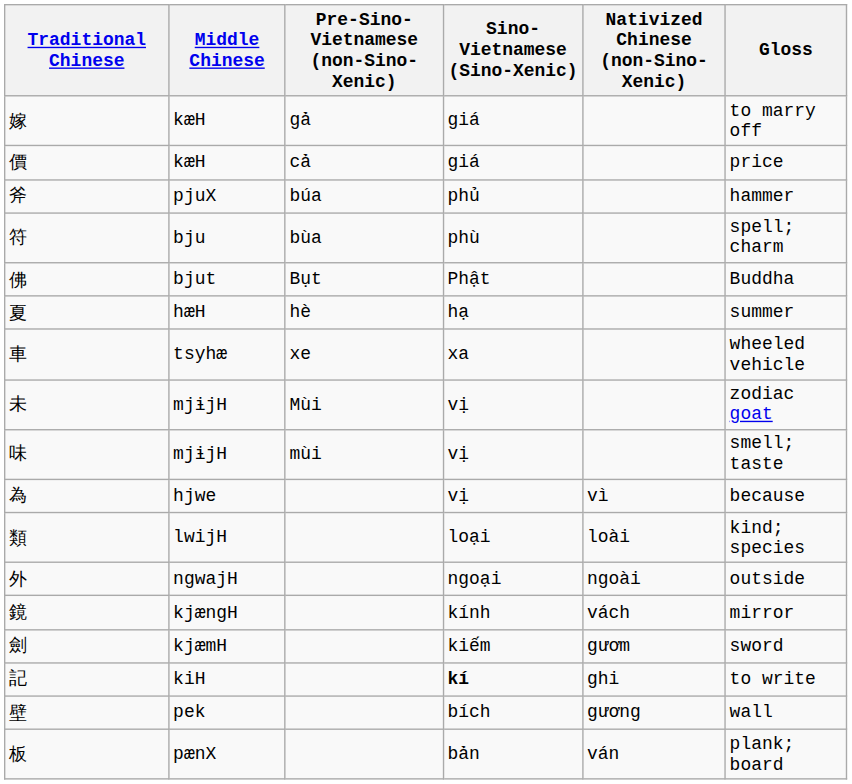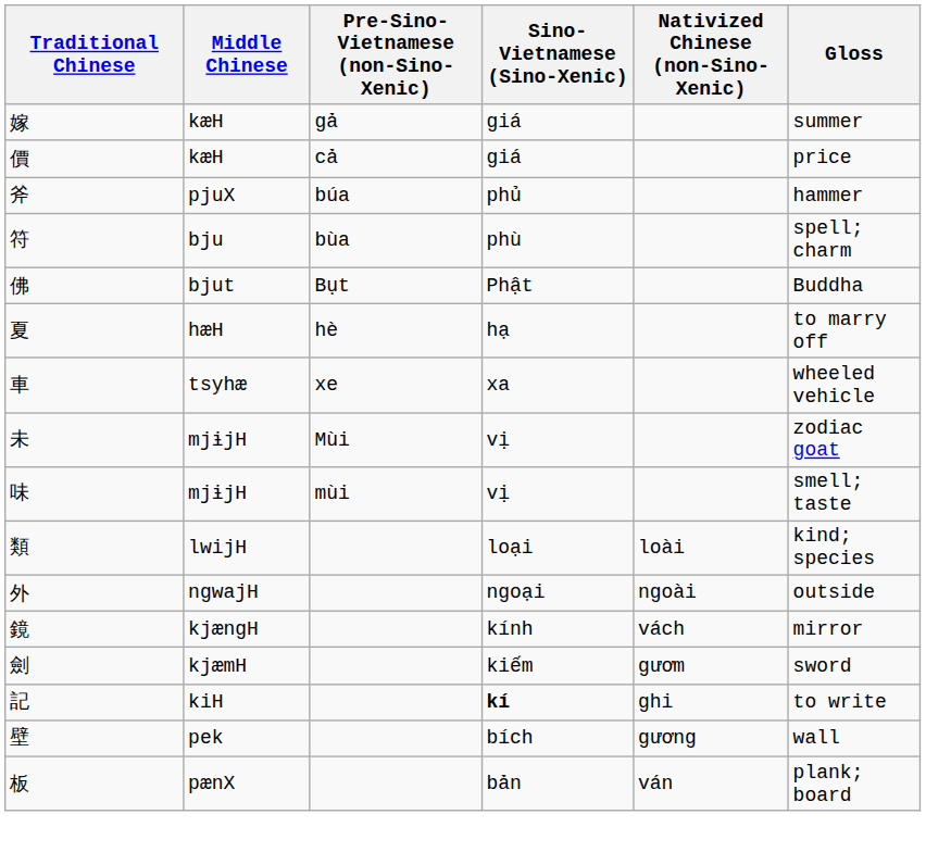嫁 | Gloss: to marry off -> summer
夏 | Gloss: summer -> to marry off
- row: 為 | hjwe | vị | vì | because
